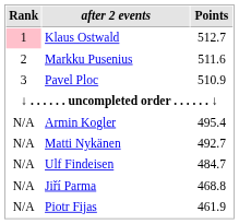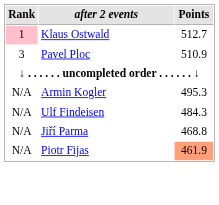- row: 2 | Markku Pusenius | 511.6
Armin Kogler | Points: 495.4 -> 495.3
- row: N/A | Matti Nykänen | 492.7
Ulf Findeisen | Points: 484.7 -> 484.3
Piotr Fijas | Points: no background -> lightsalmon background
